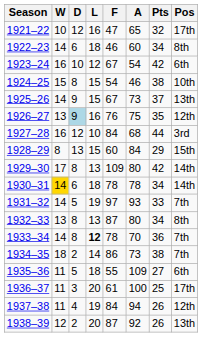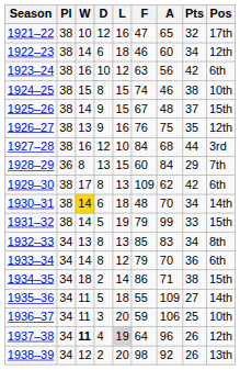+ column: Pl | 38 | 38 | 38 | 38 | 38 | 38 | 38 | 36 | 38 | 38 | 38 | 34 | 34 | 34 | 34 | 34 | 34 | 34
1922–23 | Pos: 8th -> 12th
1923–24 | F: 67 -> 63
1923–24 | A: 54 -> 56
1924–25 | F: 54 -> 74
1925–26 | A: 73 -> 48
1925–26 | Pos: 13th -> 15th
1926–27 | D: lightblue background -> no background
1928–29 | Pos: 15th -> 7th
1929–30 | A: 80 -> 62
1929–30 | Pos: 14th -> 6th
1930–31 | F: 78 -> 48
1930–31 | A: 78 -> 70
1931–32 | F: 97 -> 79
1931–32 | A: 93 -> 99
1931–32 | Pos: 7th -> 15th
1932–33 | F: 87 -> 85
1932–33 | A: 80 -> 83
1933–34 | L: bold -> normal
1933–34 | F: 78 -> 79
1933–34 | Pos: 7th -> 6th
1934–35 | A: 73 -> 71
1934–35 | Pos: 7th -> 15th
1935–36 | Pos: 6th -> 14th
1936–37 | F: 61 -> 59
1936–37 | A: 100 -> 106
1936–37 | Pos: 17th -> 10th
1937–38 | W: normal -> bold
1937–38 | L: no background -> lightgrey background
1937–38 | F: 84 -> 64
1937–38 | A: 94 -> 96
1938–39 | F: 87 -> 98
